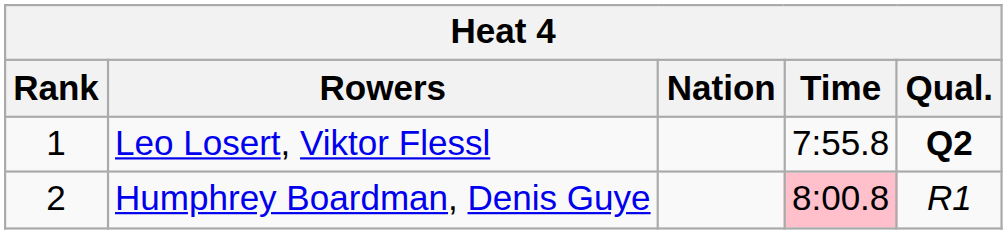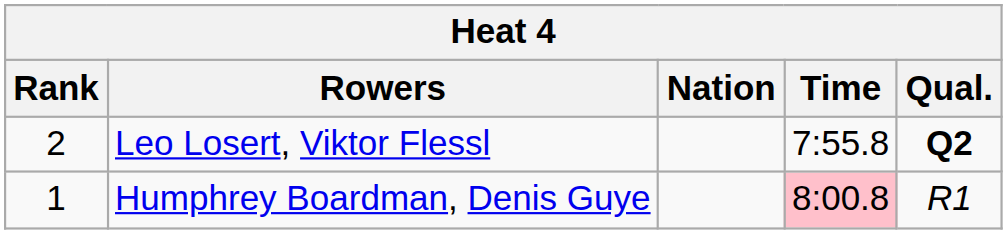Leo Losert, Viktor Flessl | Rank: 1 -> 2
Humphrey Boardman, Denis Guye | Rank: 2 -> 1
